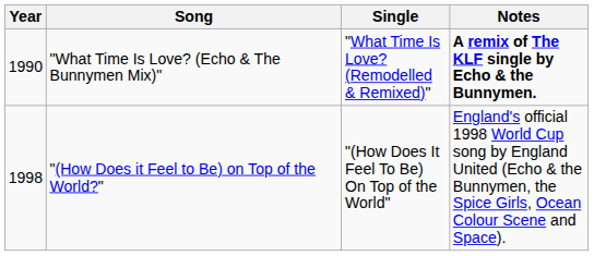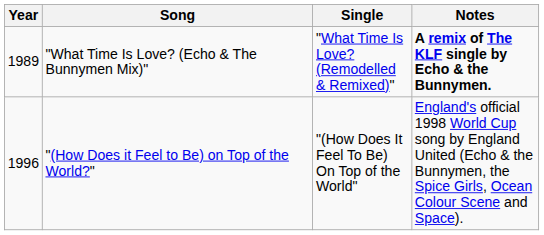"What Time Is Love? (Echo & The Bunnymen Mix)" | Year: 1990 -> 1989
"(How Does it Feel to Be) on Top of the World?" | Year: 1998 -> 1996
